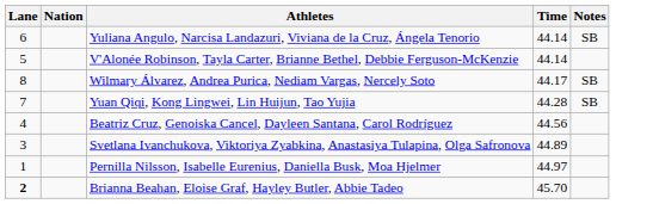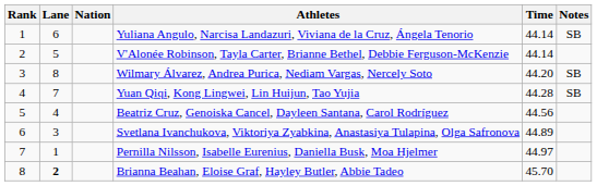+ column: Rank | 1 | 2 | 3 | 4 | 5 | 6 | 7 | 8
Wilmary Álvarez, Andrea Purica, Nediam Vargas, Nercely Soto | Time: 44.17 -> 44.20
